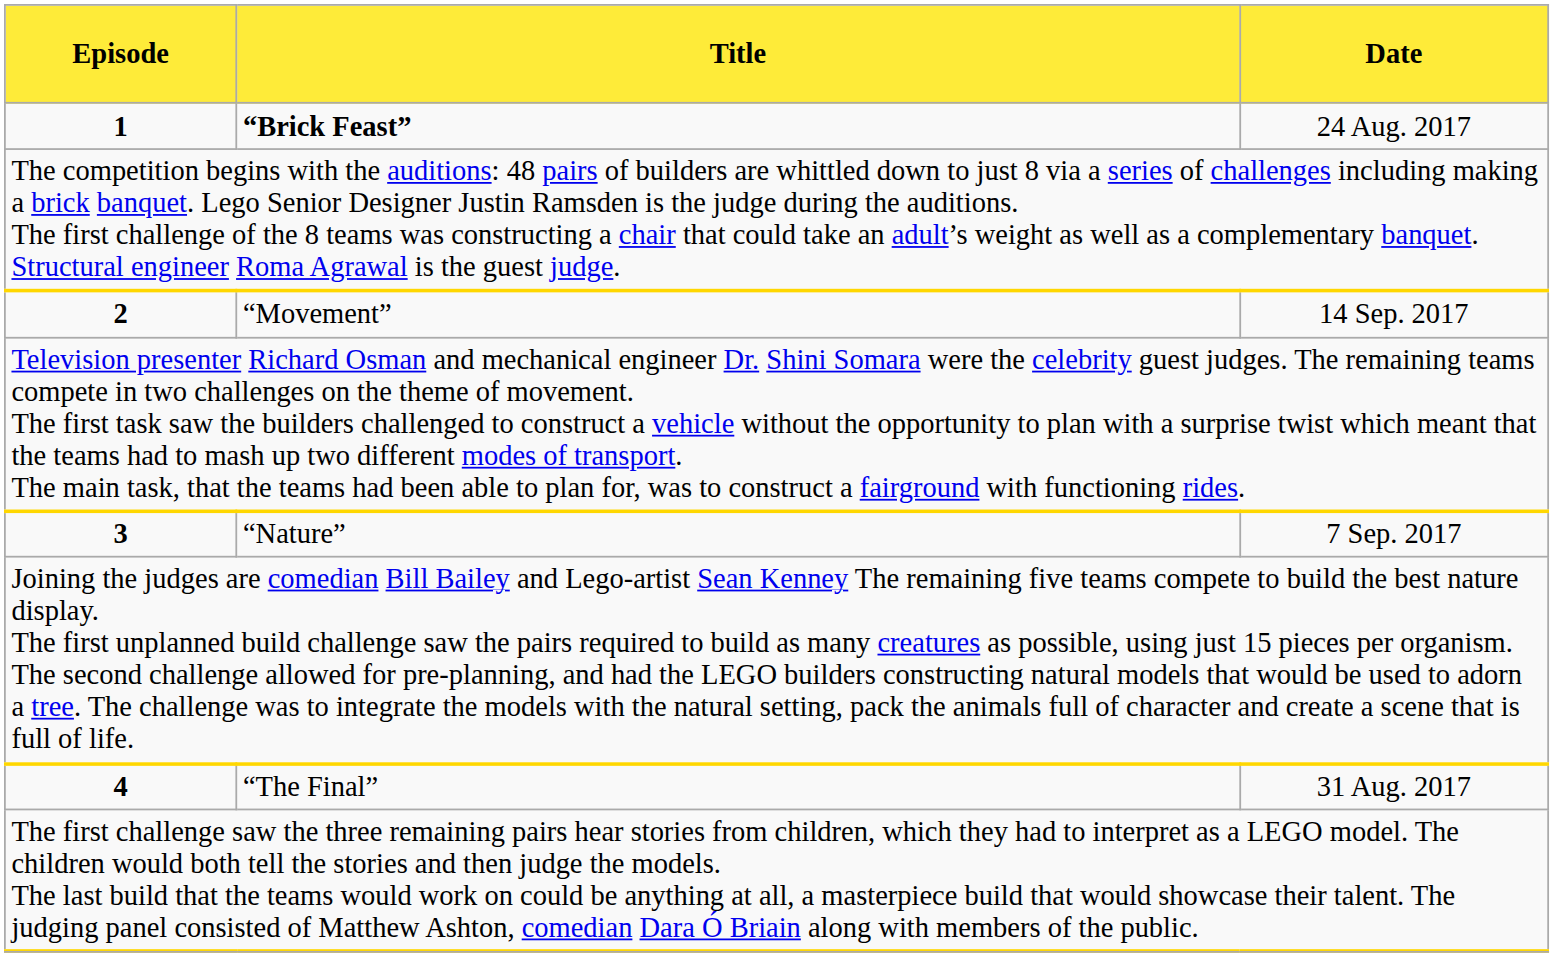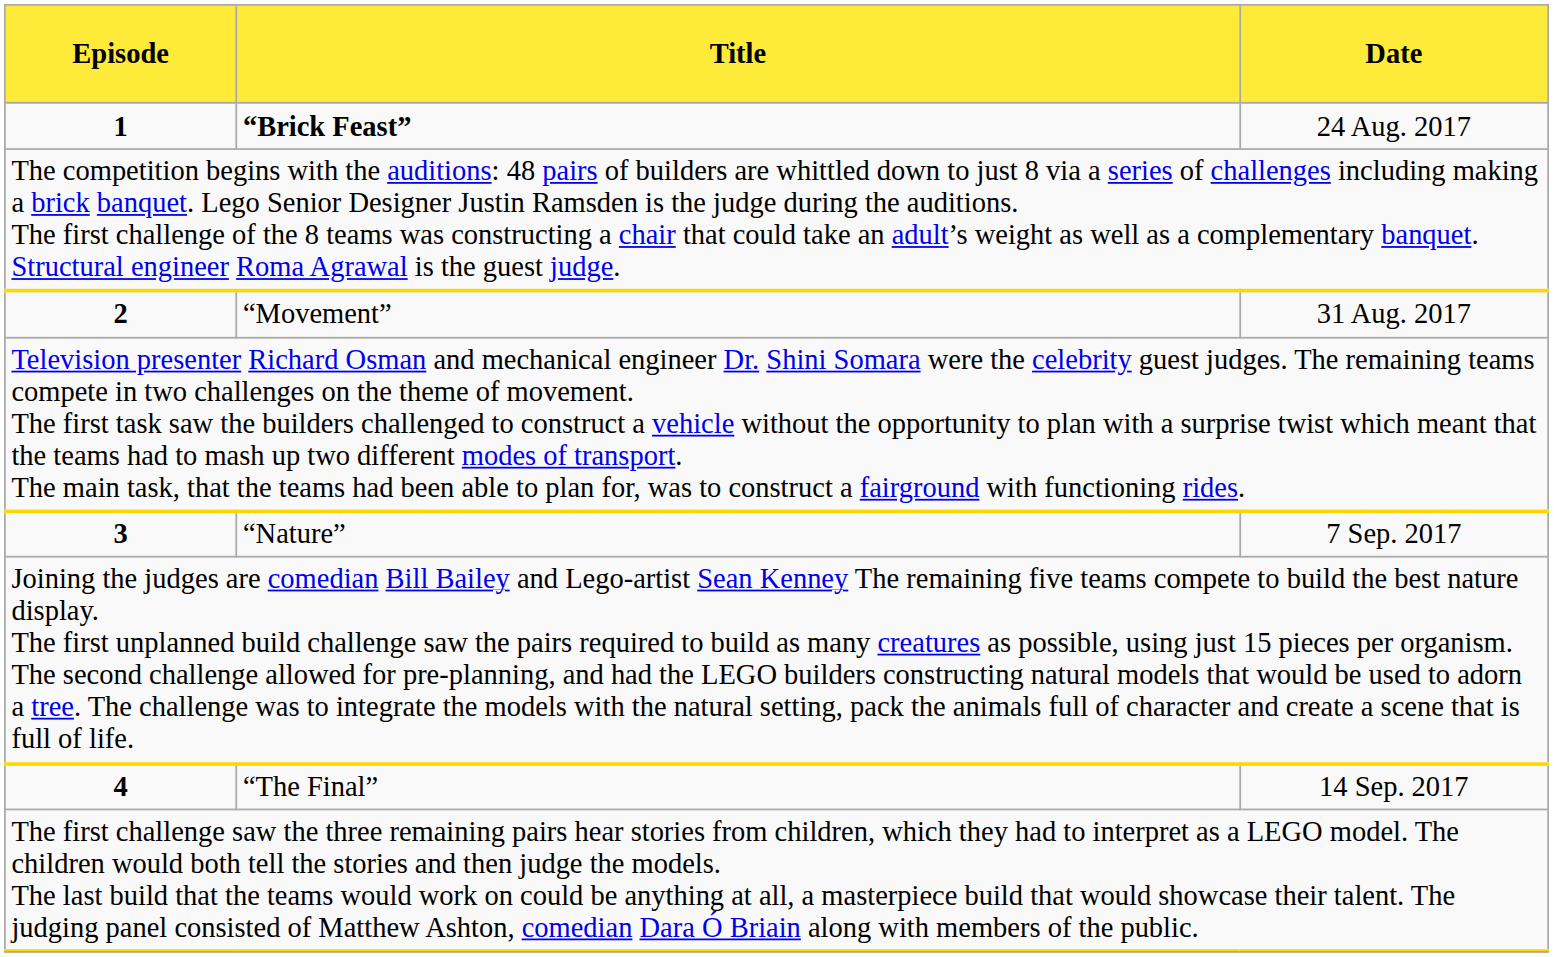2 | Date: 14 Sep. 2017 -> 31 Aug. 2017
4 | Date: 31 Aug. 2017 -> 14 Sep. 2017
